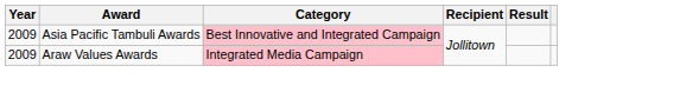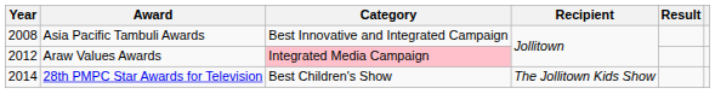Asia Pacific Tambuli Awards | Year: 2009 -> 2008
Asia Pacific Tambuli Awards | Category: pink background -> no background
Araw Values Awards | Year: 2009 -> 2012
+ row: 2014 | 28th PMPC Star Awards for Television | Best Children's Show | The Jollitown Kids Show
